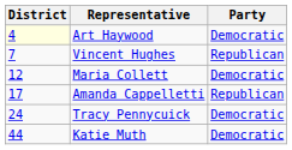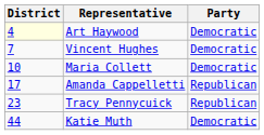Vincent Hughes | Party: Republican -> Democratic
Maria Collett | District: 12 -> 10
Tracy Pennycuick | District: 24 -> 23
Tracy Pennycuick | Party: Democratic -> Republican
